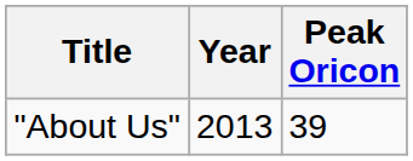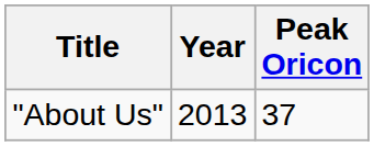"About Us" | Peak Oricon: 39 -> 37
